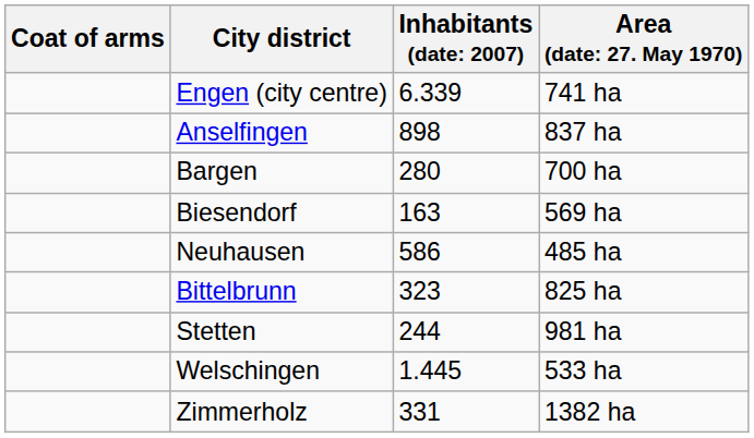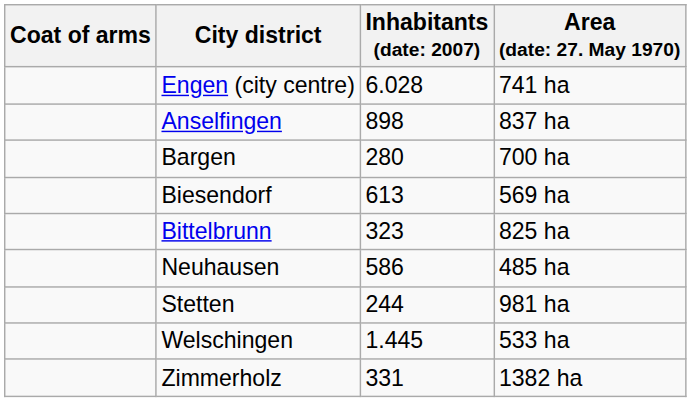Engen (city centre) | column 3: 6.339 -> 6.028
Biesendorf | column 3: 163 -> 613
rows swapped: Bittelbrunn <-> Neuhausen
